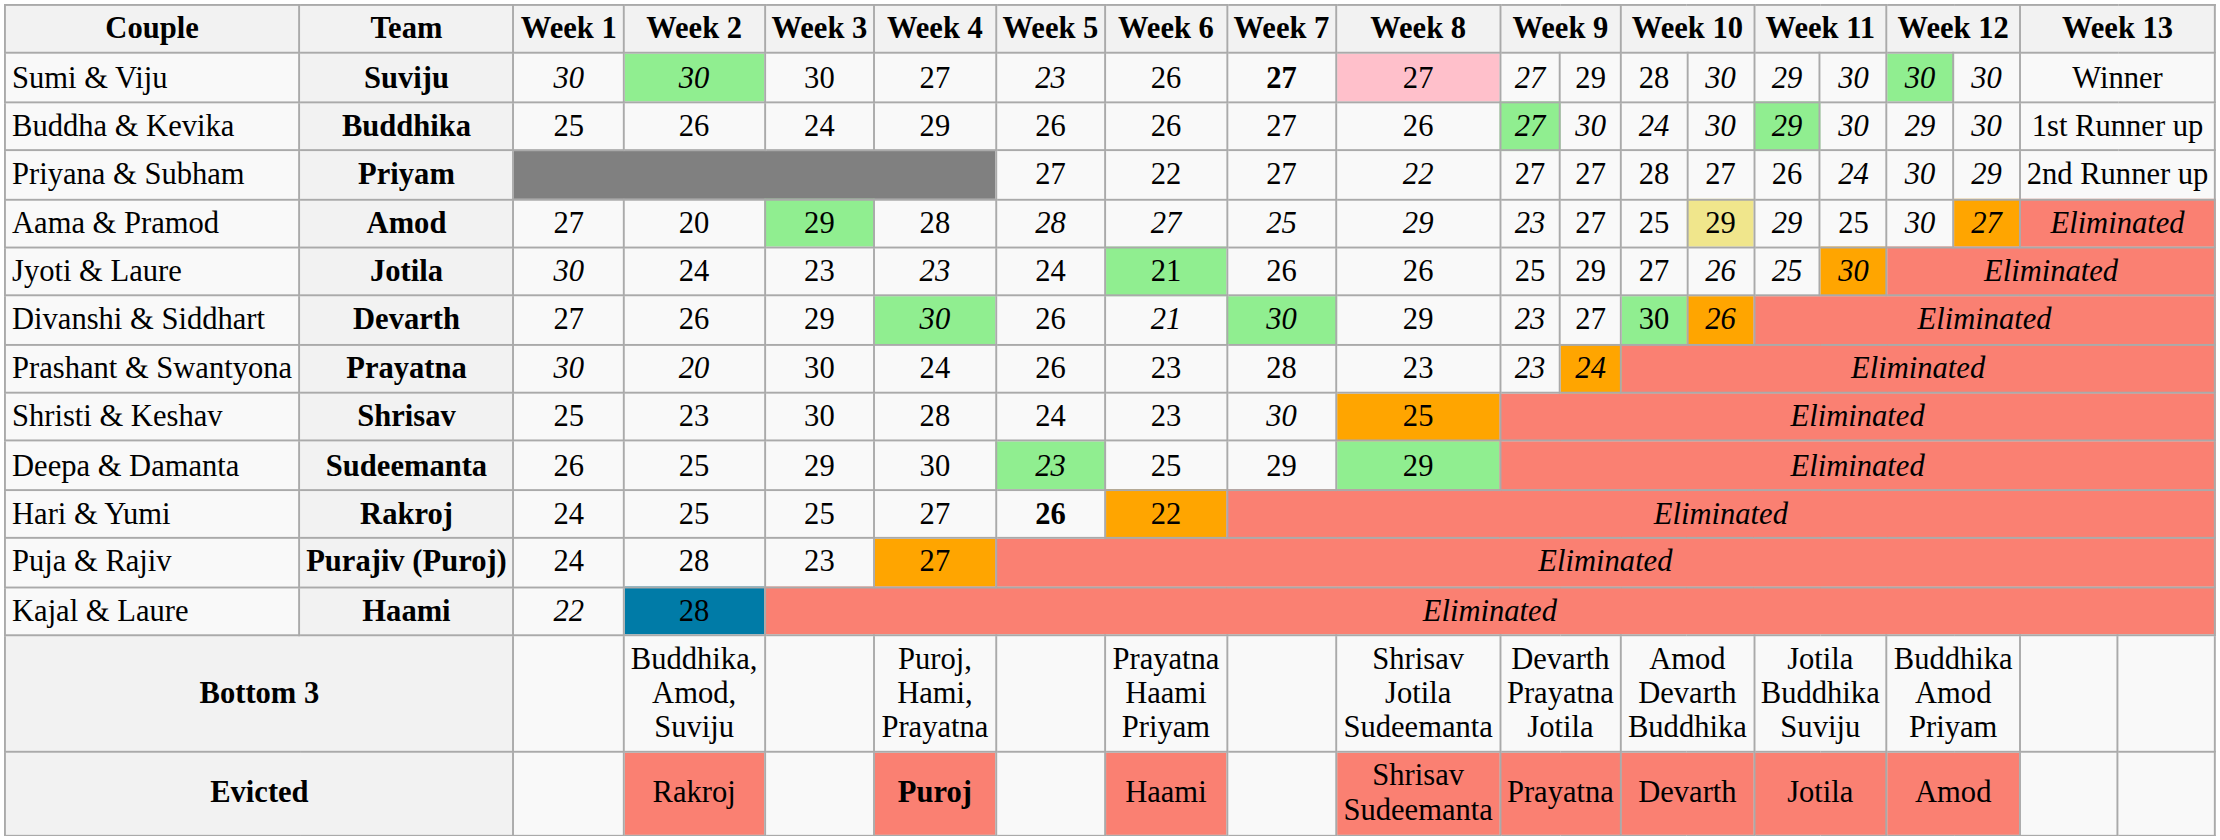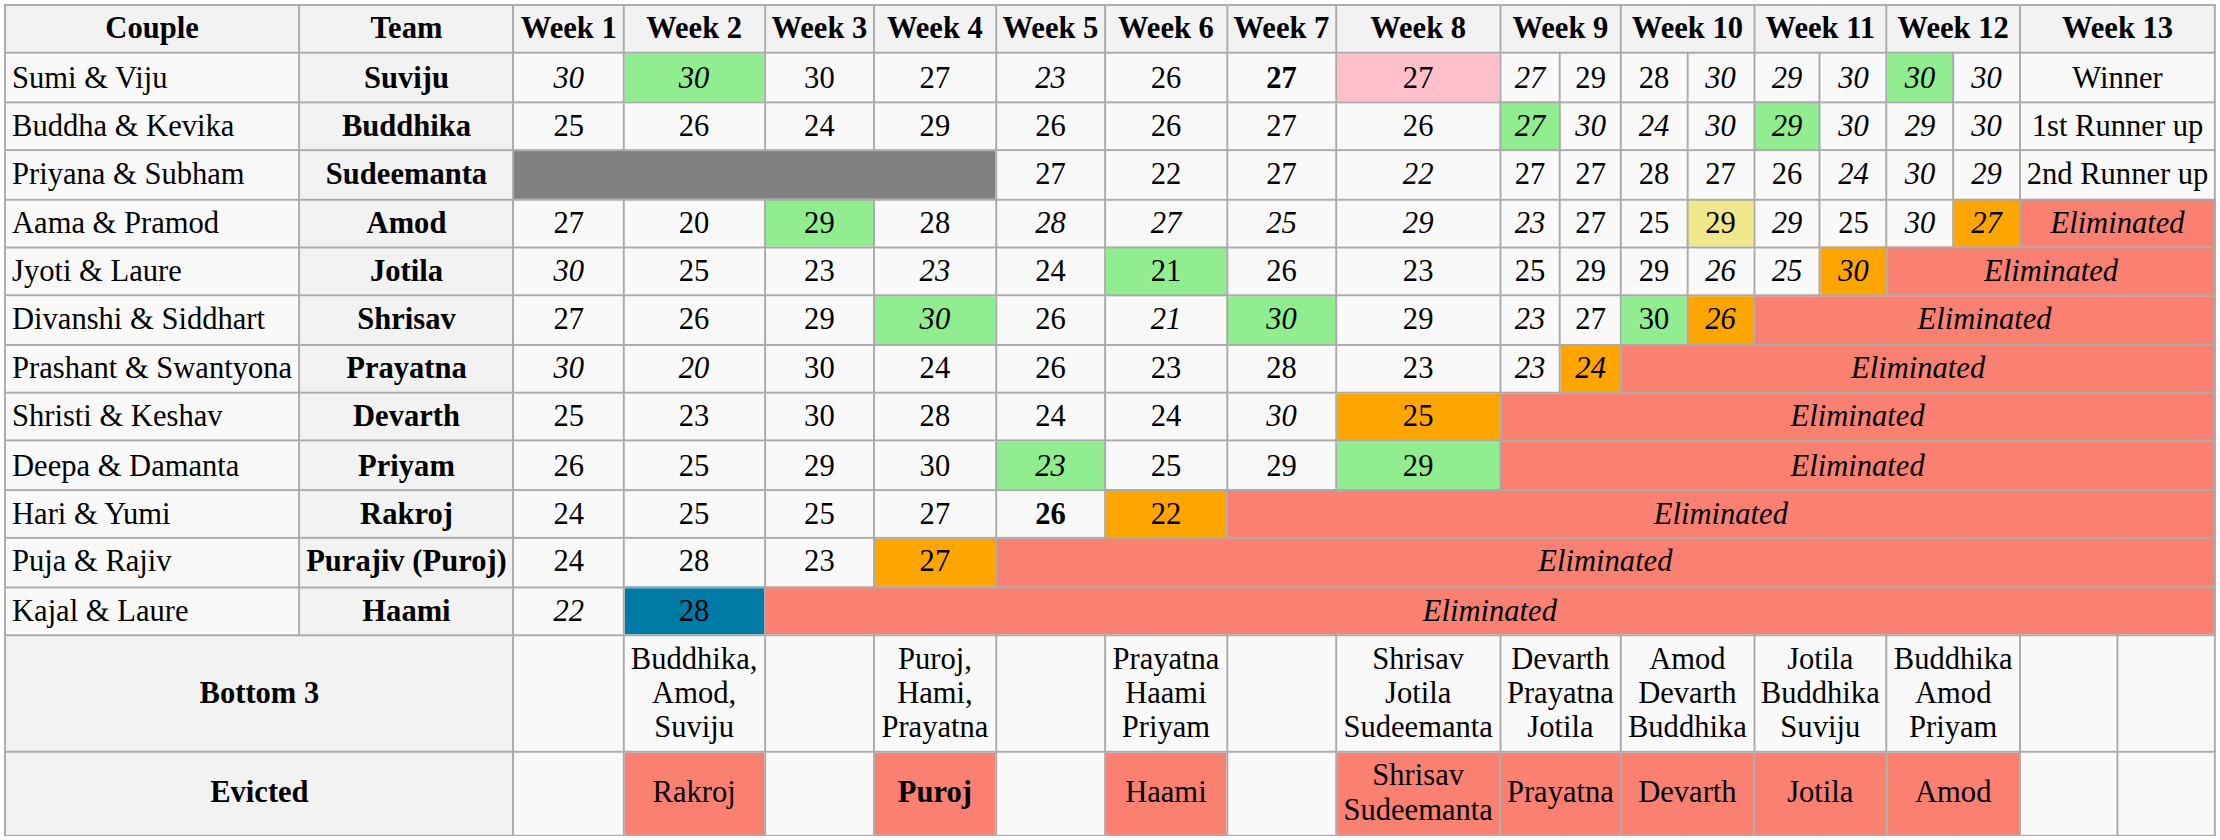Priyana & Subham | Team: Priyam -> Sudeemanta
Jyoti & Laure | Week 2: 24 -> 25
Jyoti & Laure | Week 8: 26 -> 23
Jyoti & Laure | column 13: 27 -> 29
Divanshi & Siddhart | Team: Devarth -> Shrisav
Shristi & Keshav | Team: Shrisav -> Devarth
Shristi & Keshav | Week 6: 23 -> 24
Deepa & Damanta | Team: Sudeemanta -> Priyam
